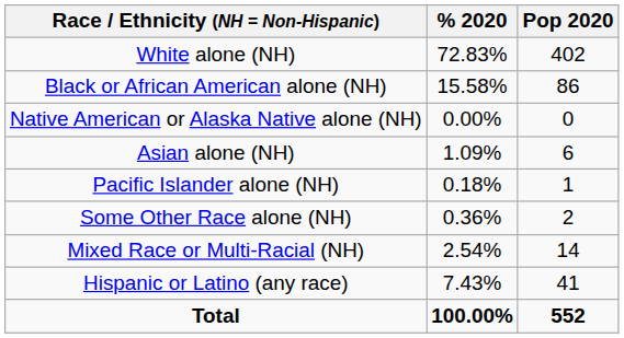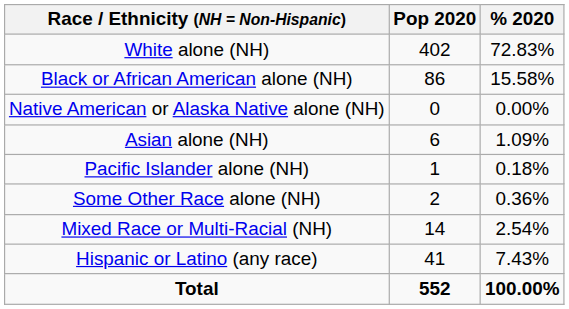columns swapped: Pop 2020 <-> % 2020
